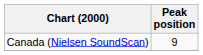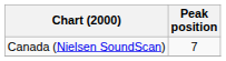Canada (Nielsen SoundScan) | Peak position: 9 -> 7
